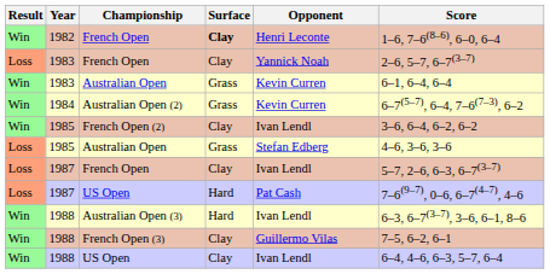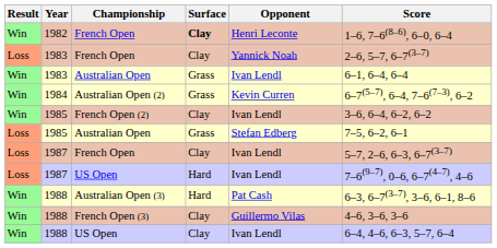1983 / Australian Open | Opponent: Kevin Curren -> Ivan Lendl
1985 / Australian Open | Score: 4–6, 3–6, 3–6 -> 7–5, 6–2, 6–1
1987 / US Open | Opponent: Pat Cash -> Ivan Lendl
Australian Open (3) | Opponent: Ivan Lendl -> Pat Cash
French Open (3) | Score: 7–5, 6–2, 6–1 -> 4–6, 3–6, 3–6
